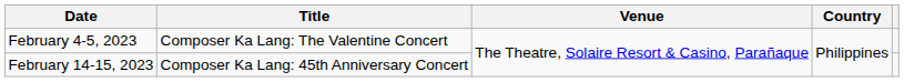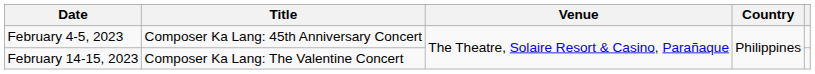February 4-5, 2023 | Title: Composer Ka Lang: The Valentine Concert -> Composer Ka Lang: 45th Anniversary Concert
February 14-15, 2023 | Title: Composer Ka Lang: 45th Anniversary Concert -> Composer Ka Lang: The Valentine Concert
